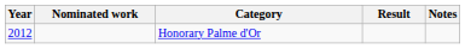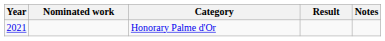Honorary Palme d'Or | Year: 2012 -> 2021
